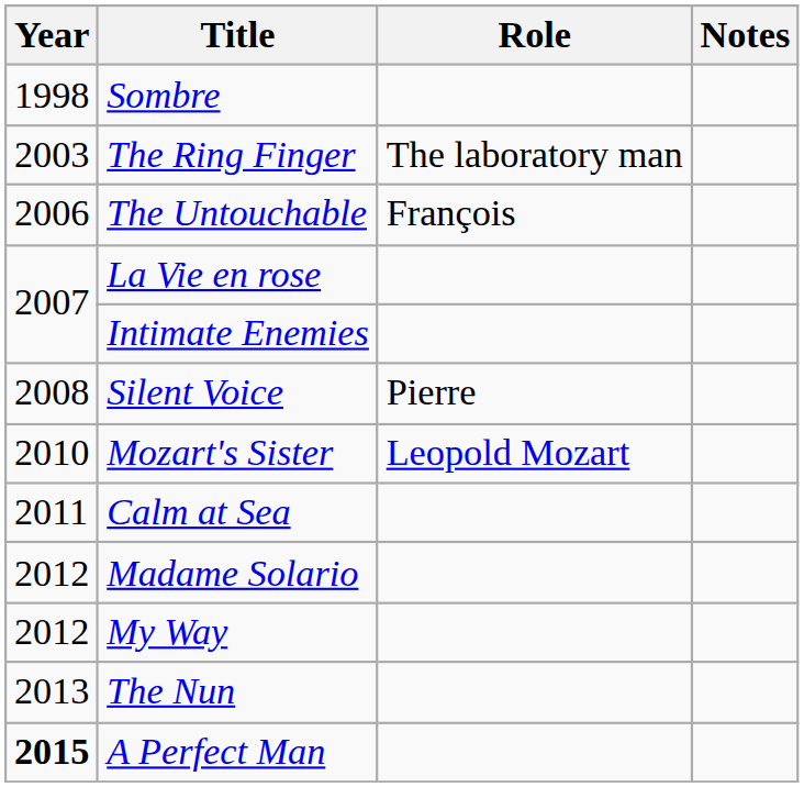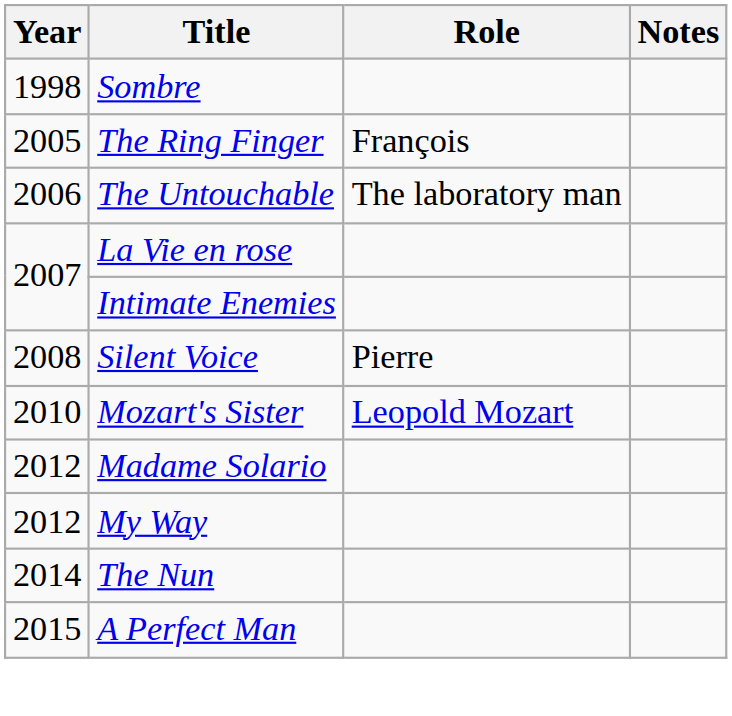The Ring Finger | Year: 2003 -> 2005
The Ring Finger | Role: The laboratory man -> François
The Untouchable | Role: François -> The laboratory man
- row: 2011 | Calm at Sea
The Nun | Year: 2013 -> 2014
A Perfect Man | Year: bold -> normal
